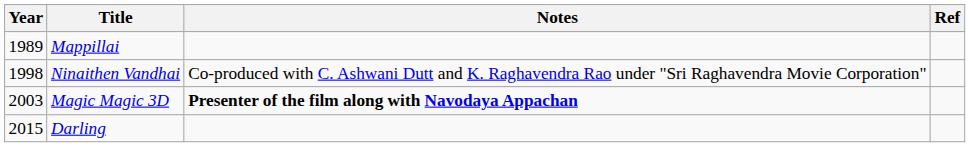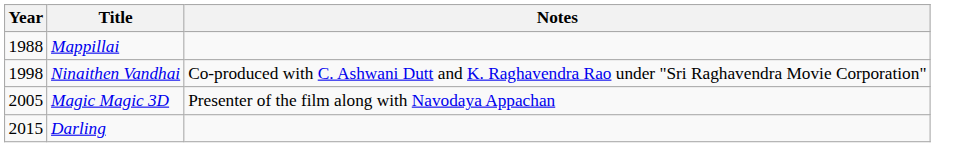- column: Ref
Mappillai | Year: 1989 -> 1988
Magic Magic 3D | Year: 2003 -> 2005
Magic Magic 3D | Notes: bold -> normal
